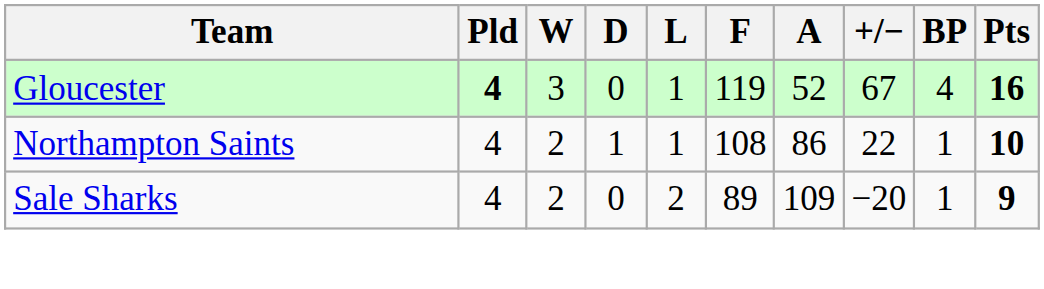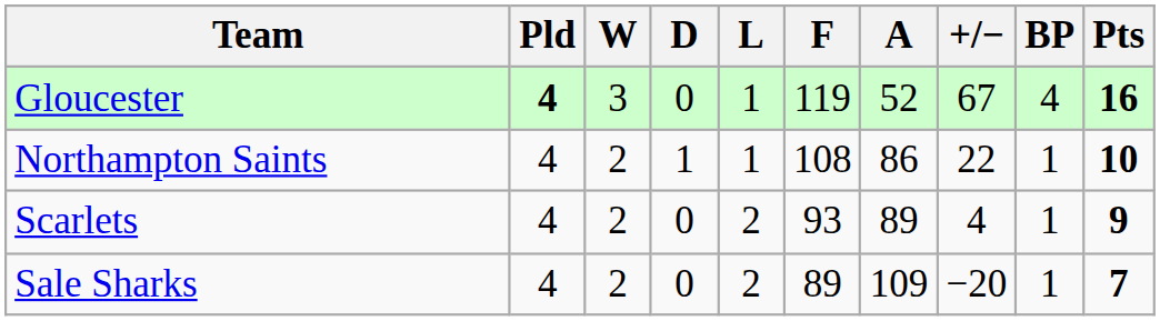+ row: Scarlets | 4 | 2 | 0 | 2 | 93 | 89 | 4 | 1 | 9
Sale Sharks | Pts: 9 -> 7
